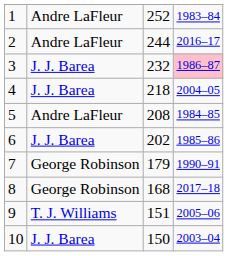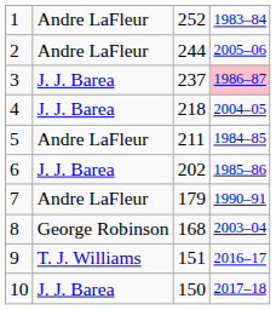2 | column 4: 2016–17 -> 2005–06
3 | column 3: 232 -> 237
5 | column 3: 208 -> 211
7 | column 2: George Robinson -> Andre LaFleur
8 | column 4: 2017–18 -> 2003–04
9 | column 4: 2005–06 -> 2016–17
10 | column 4: 2003–04 -> 2017–18
